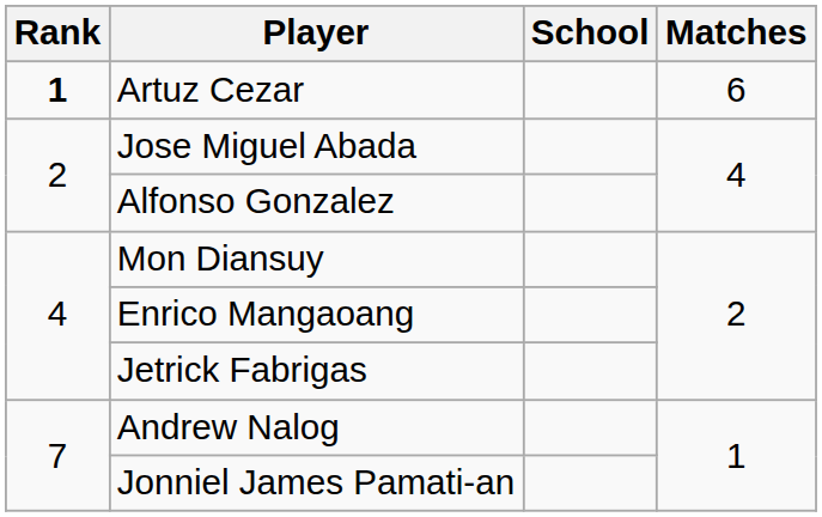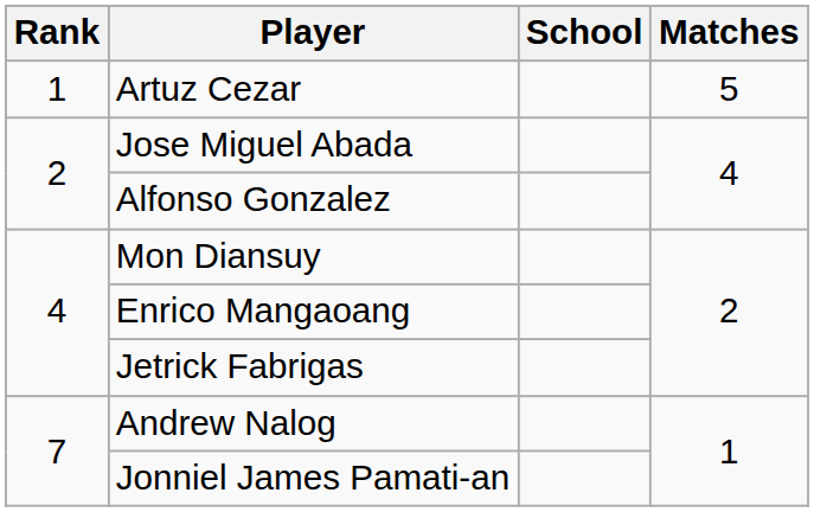Artuz Cezar | Rank: bold -> normal
Artuz Cezar | Matches: 6 -> 5
